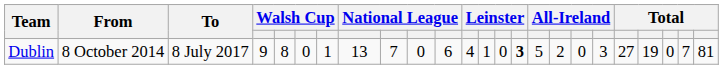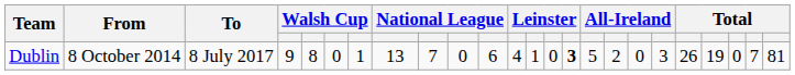Dublin | column 20: 27 -> 26
